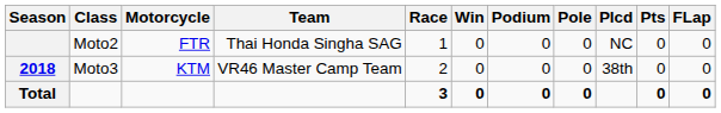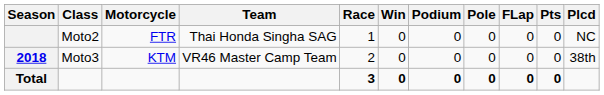columns swapped: FLap <-> Plcd
